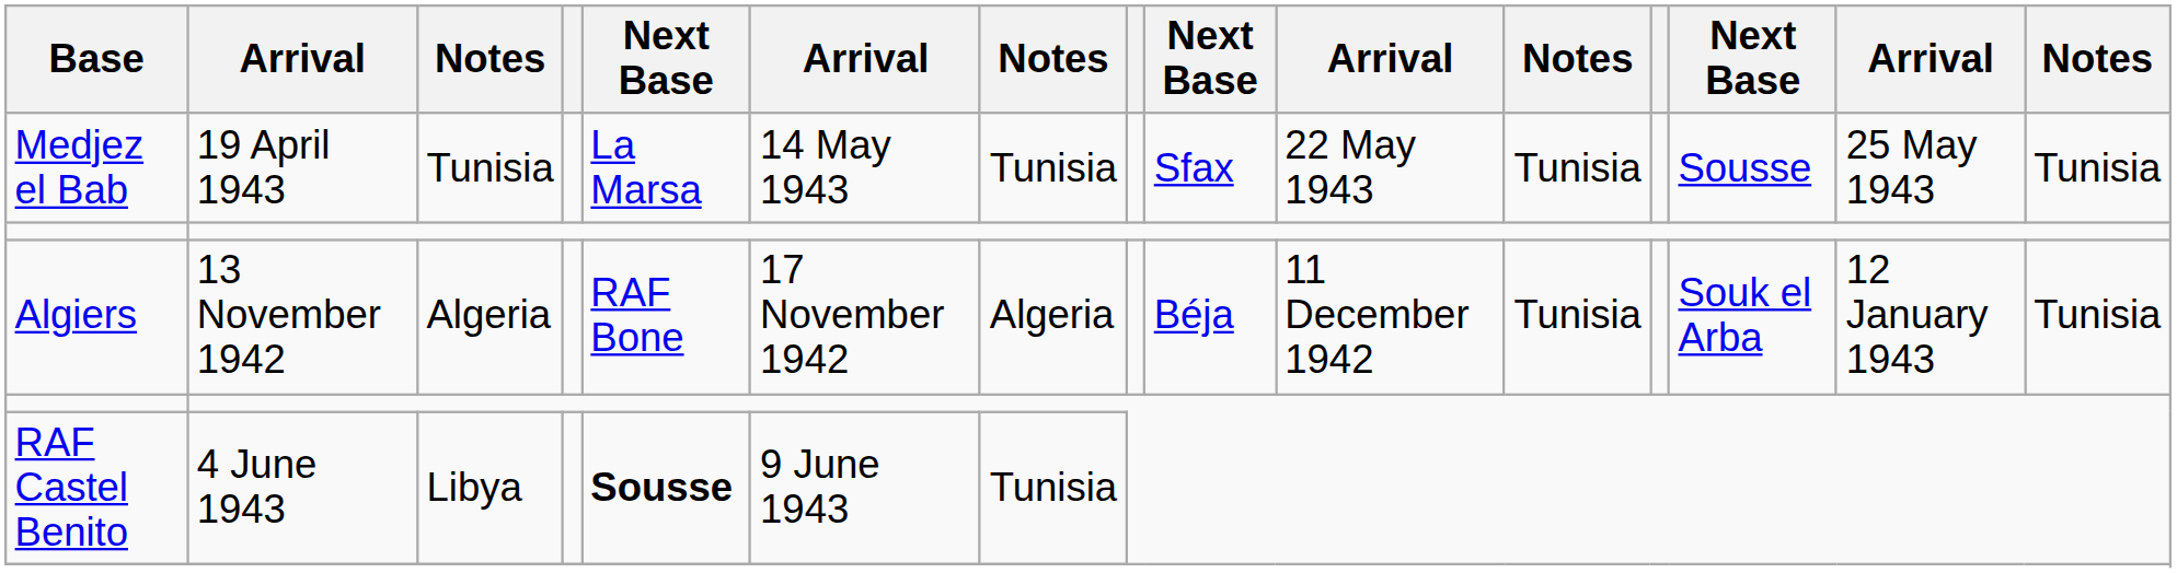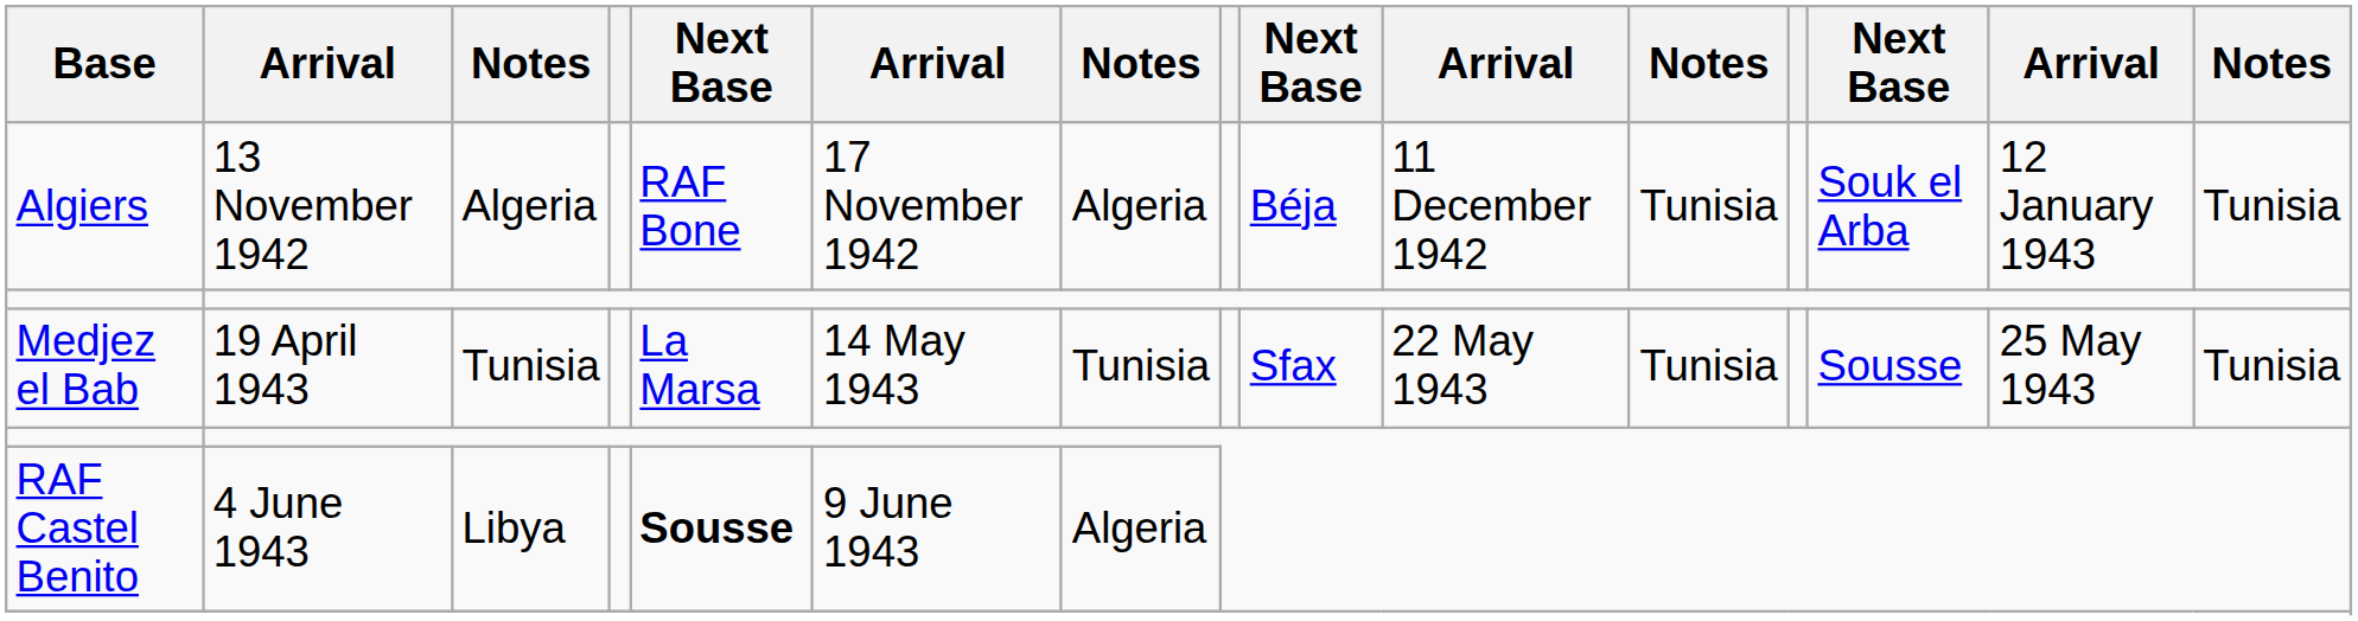rows swapped: Algiers <-> Medjez el Bab
RAF Castel Benito | column 7: Tunisia -> Algeria
